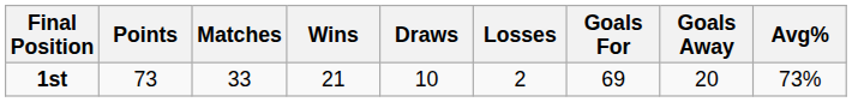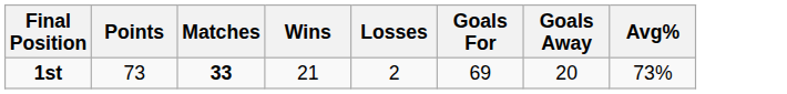- column: Draws | 10
1st | Matches: normal -> bold
